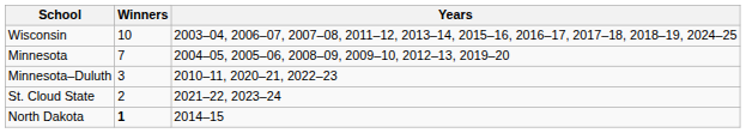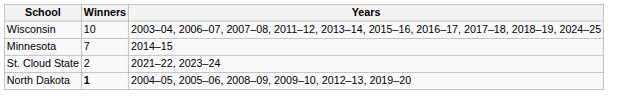Minnesota | Years: 2004–05, 2005–06, 2008–09, 2009–10, 2012–13, 2019–20 -> 2014–15
- row: Minnesota–Duluth | 3 | 2010–11, 2020–21, 2022–23
North Dakota | Years: 2014–15 -> 2004–05, 2005–06, 2008–09, 2009–10, 2012–13, 2019–20
